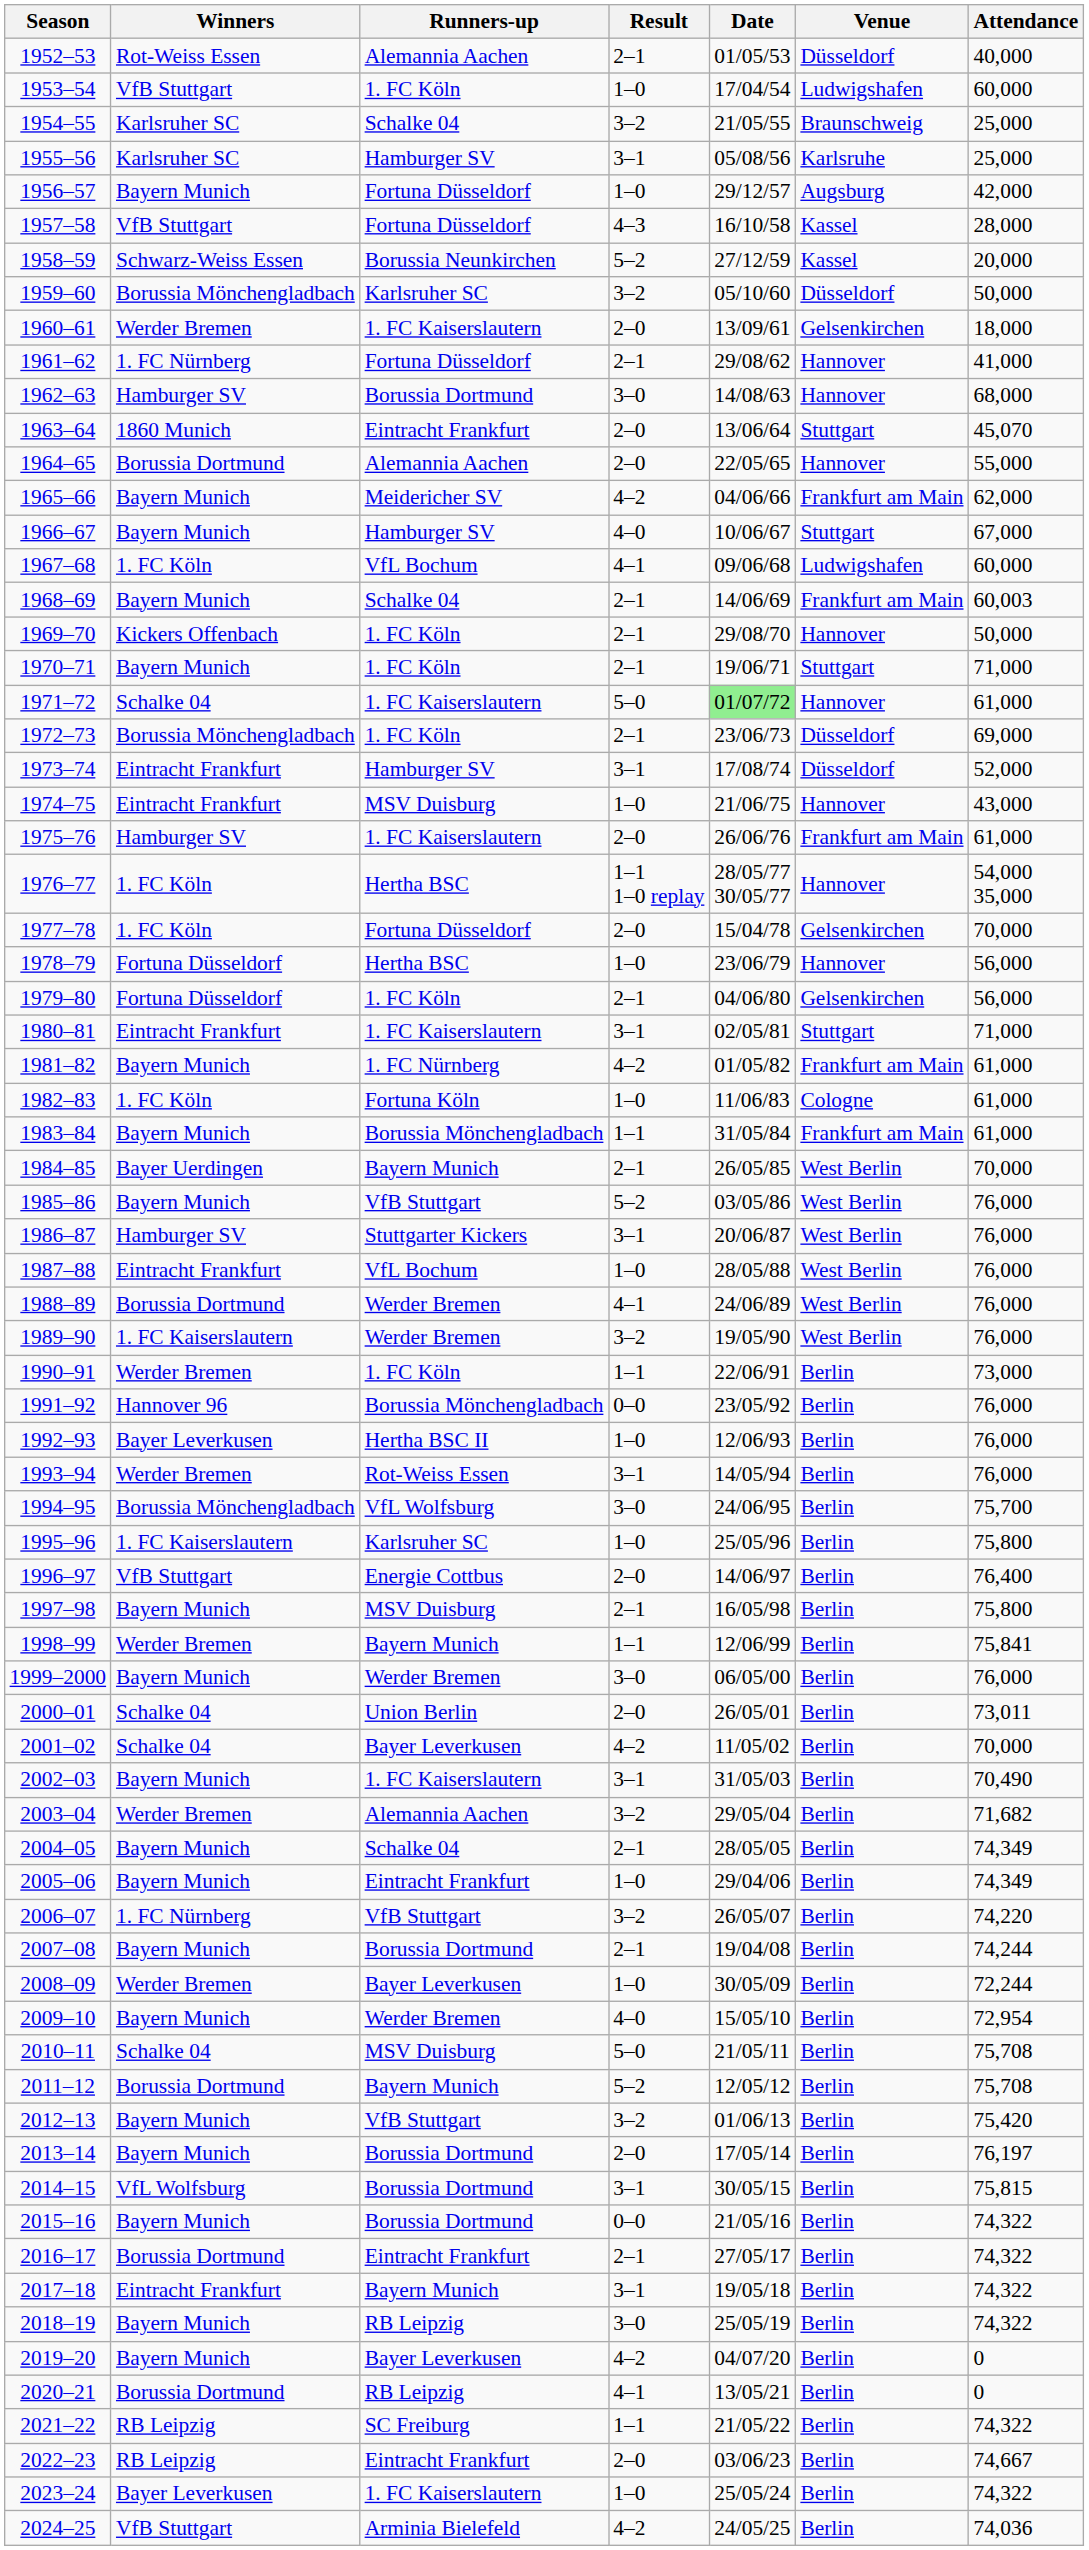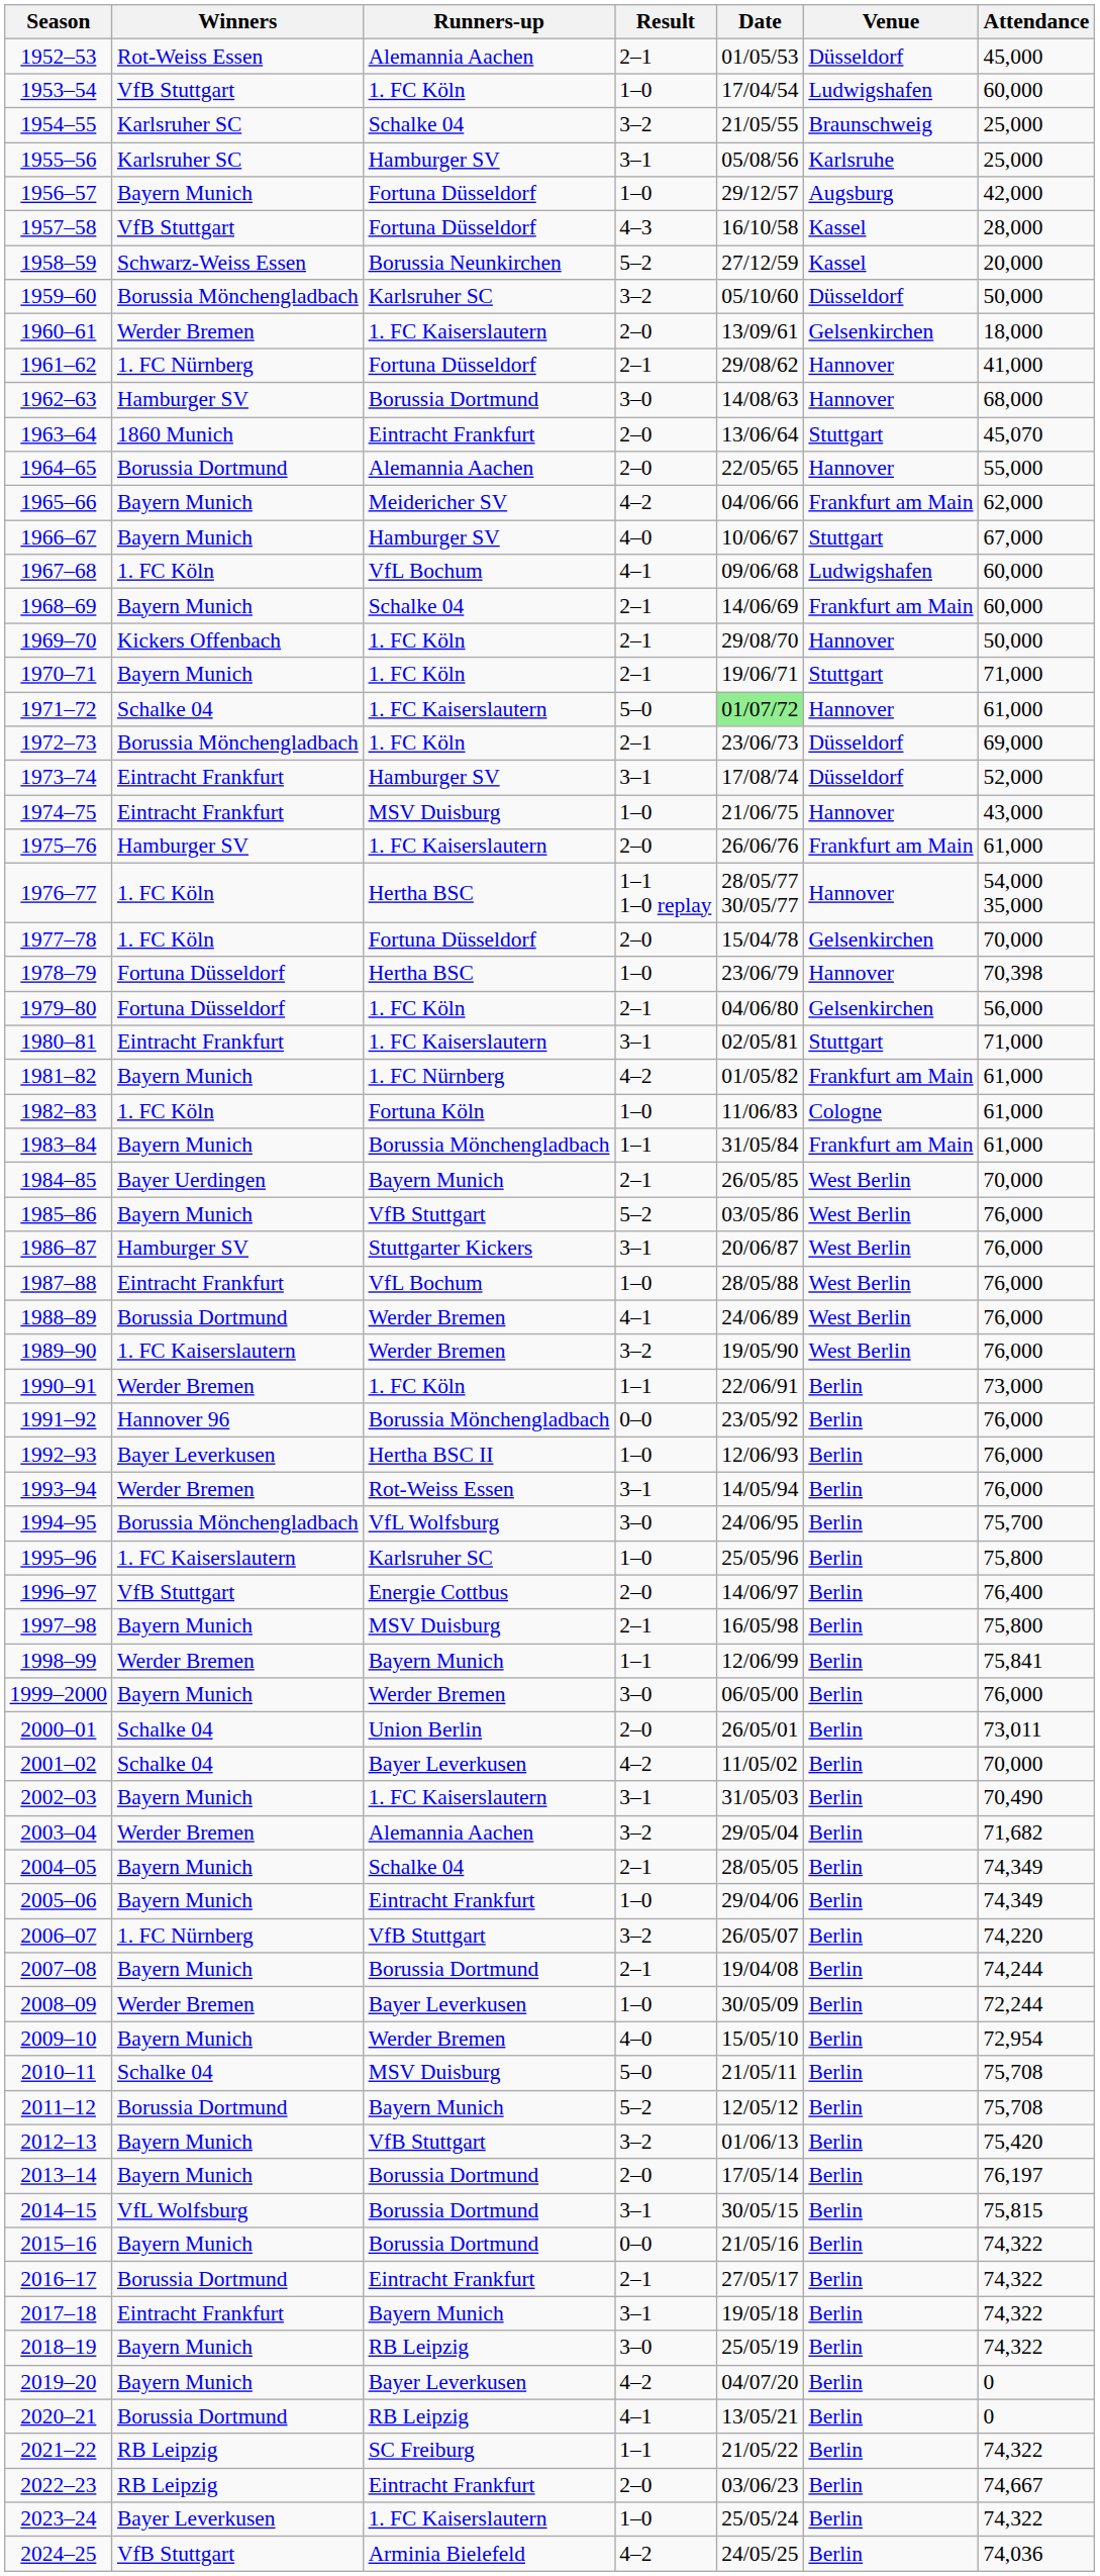1952–53 | Attendance: 40,000 -> 45,000
1968–69 | Attendance: 60,003 -> 60,000
1978–79 | Attendance: 56,000 -> 70,398
